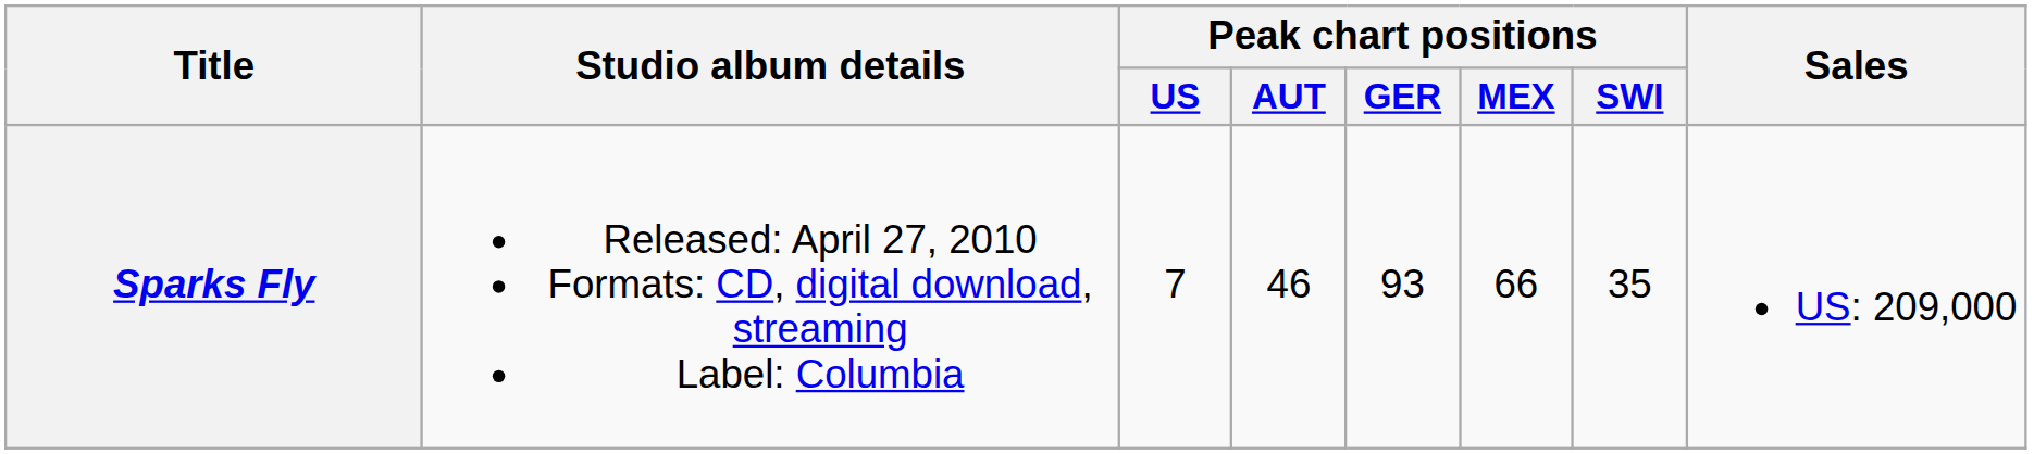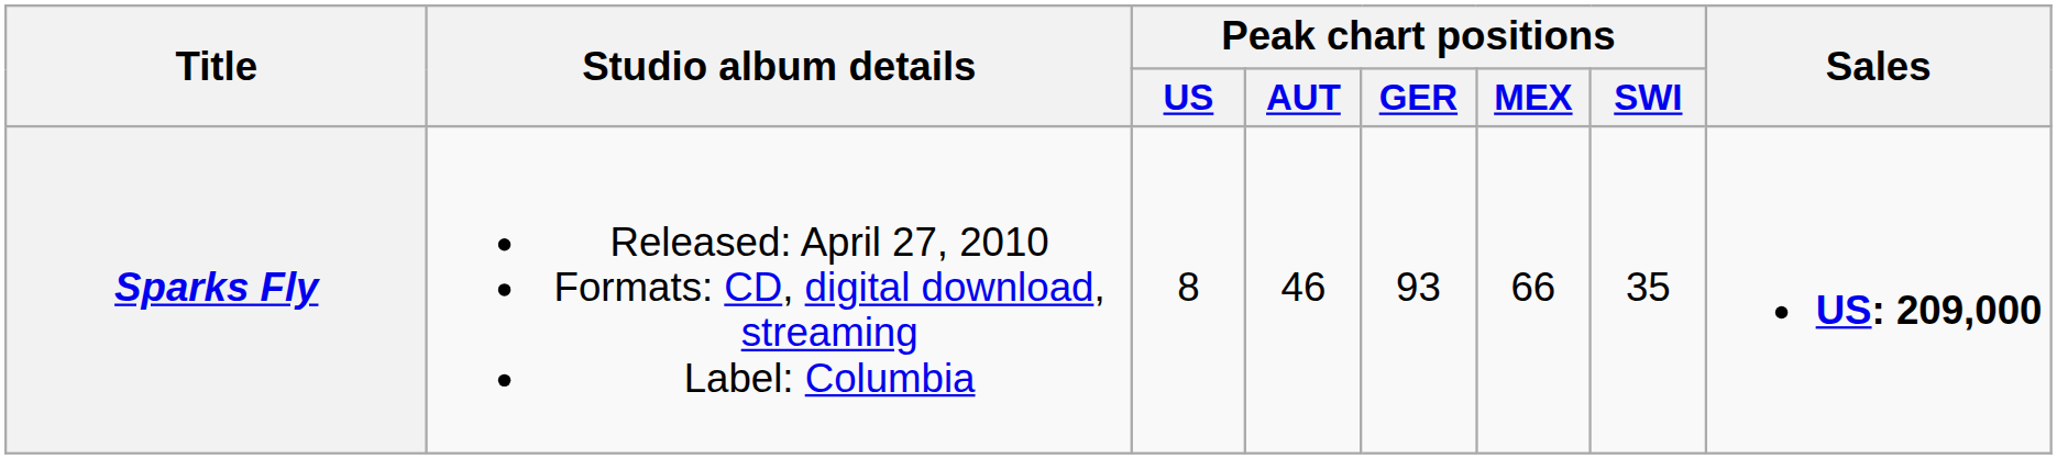Sparks Fly | Peak chart positions / US: 7 -> 8
Sparks Fly | Sales: normal -> bold
